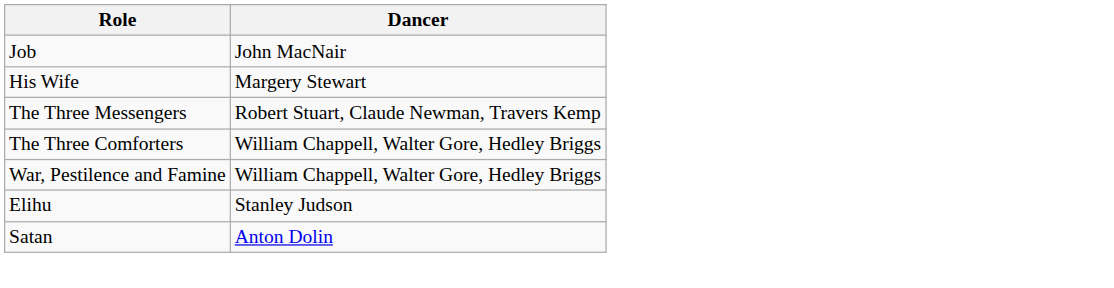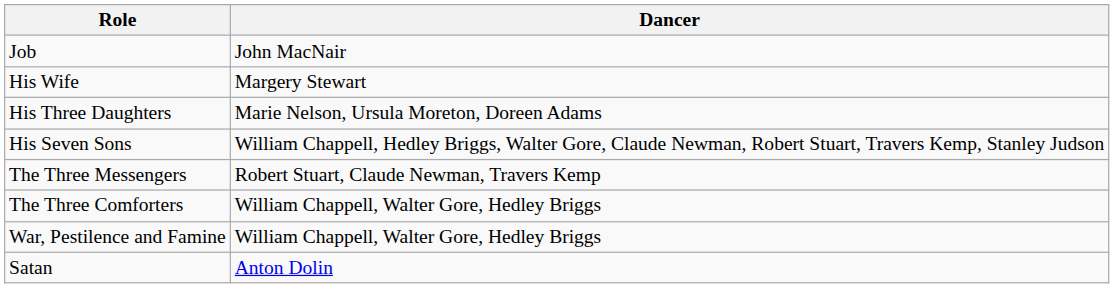+ row: His Three Daughters | Marie Nelson, Ursula Moreton, Doreen Adams
+ row: His Seven Sons | William Chappell, Hedley Briggs, Walter Gore, Claude Newman, Robert Stuart, Travers Kemp, Stanley Judson
- row: Elihu | Stanley Judson
